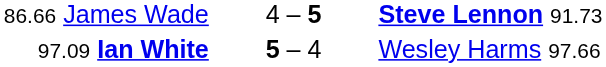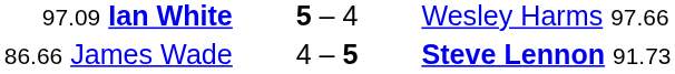rows swapped: 86.66 James Wade <-> 97.09 Ian White
